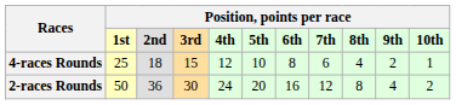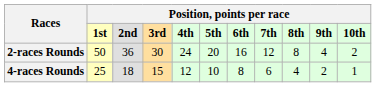rows swapped: 4-races Rounds <-> 2-races Rounds
